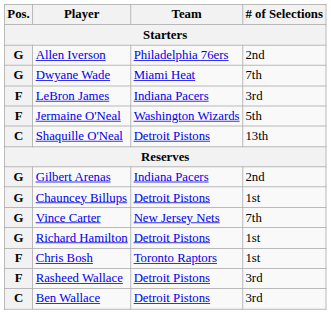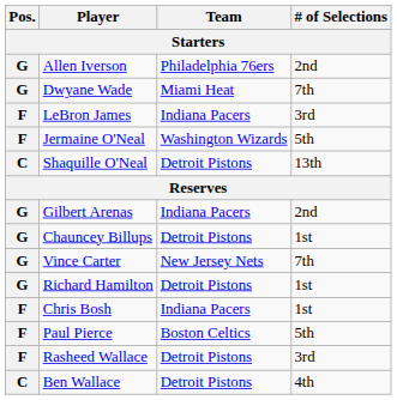Chris Bosh | Team: Toronto Raptors -> Indiana Pacers
+ row: F | Paul Pierce | Boston Celtics | 5th
Ben Wallace | # of Selections: 3rd -> 4th
